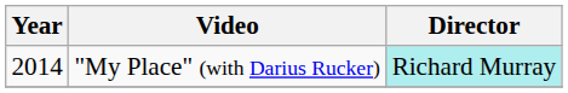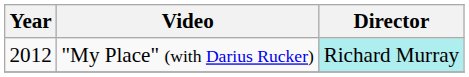"My Place" (with Darius Rucker) | Year: 2014 -> 2012
